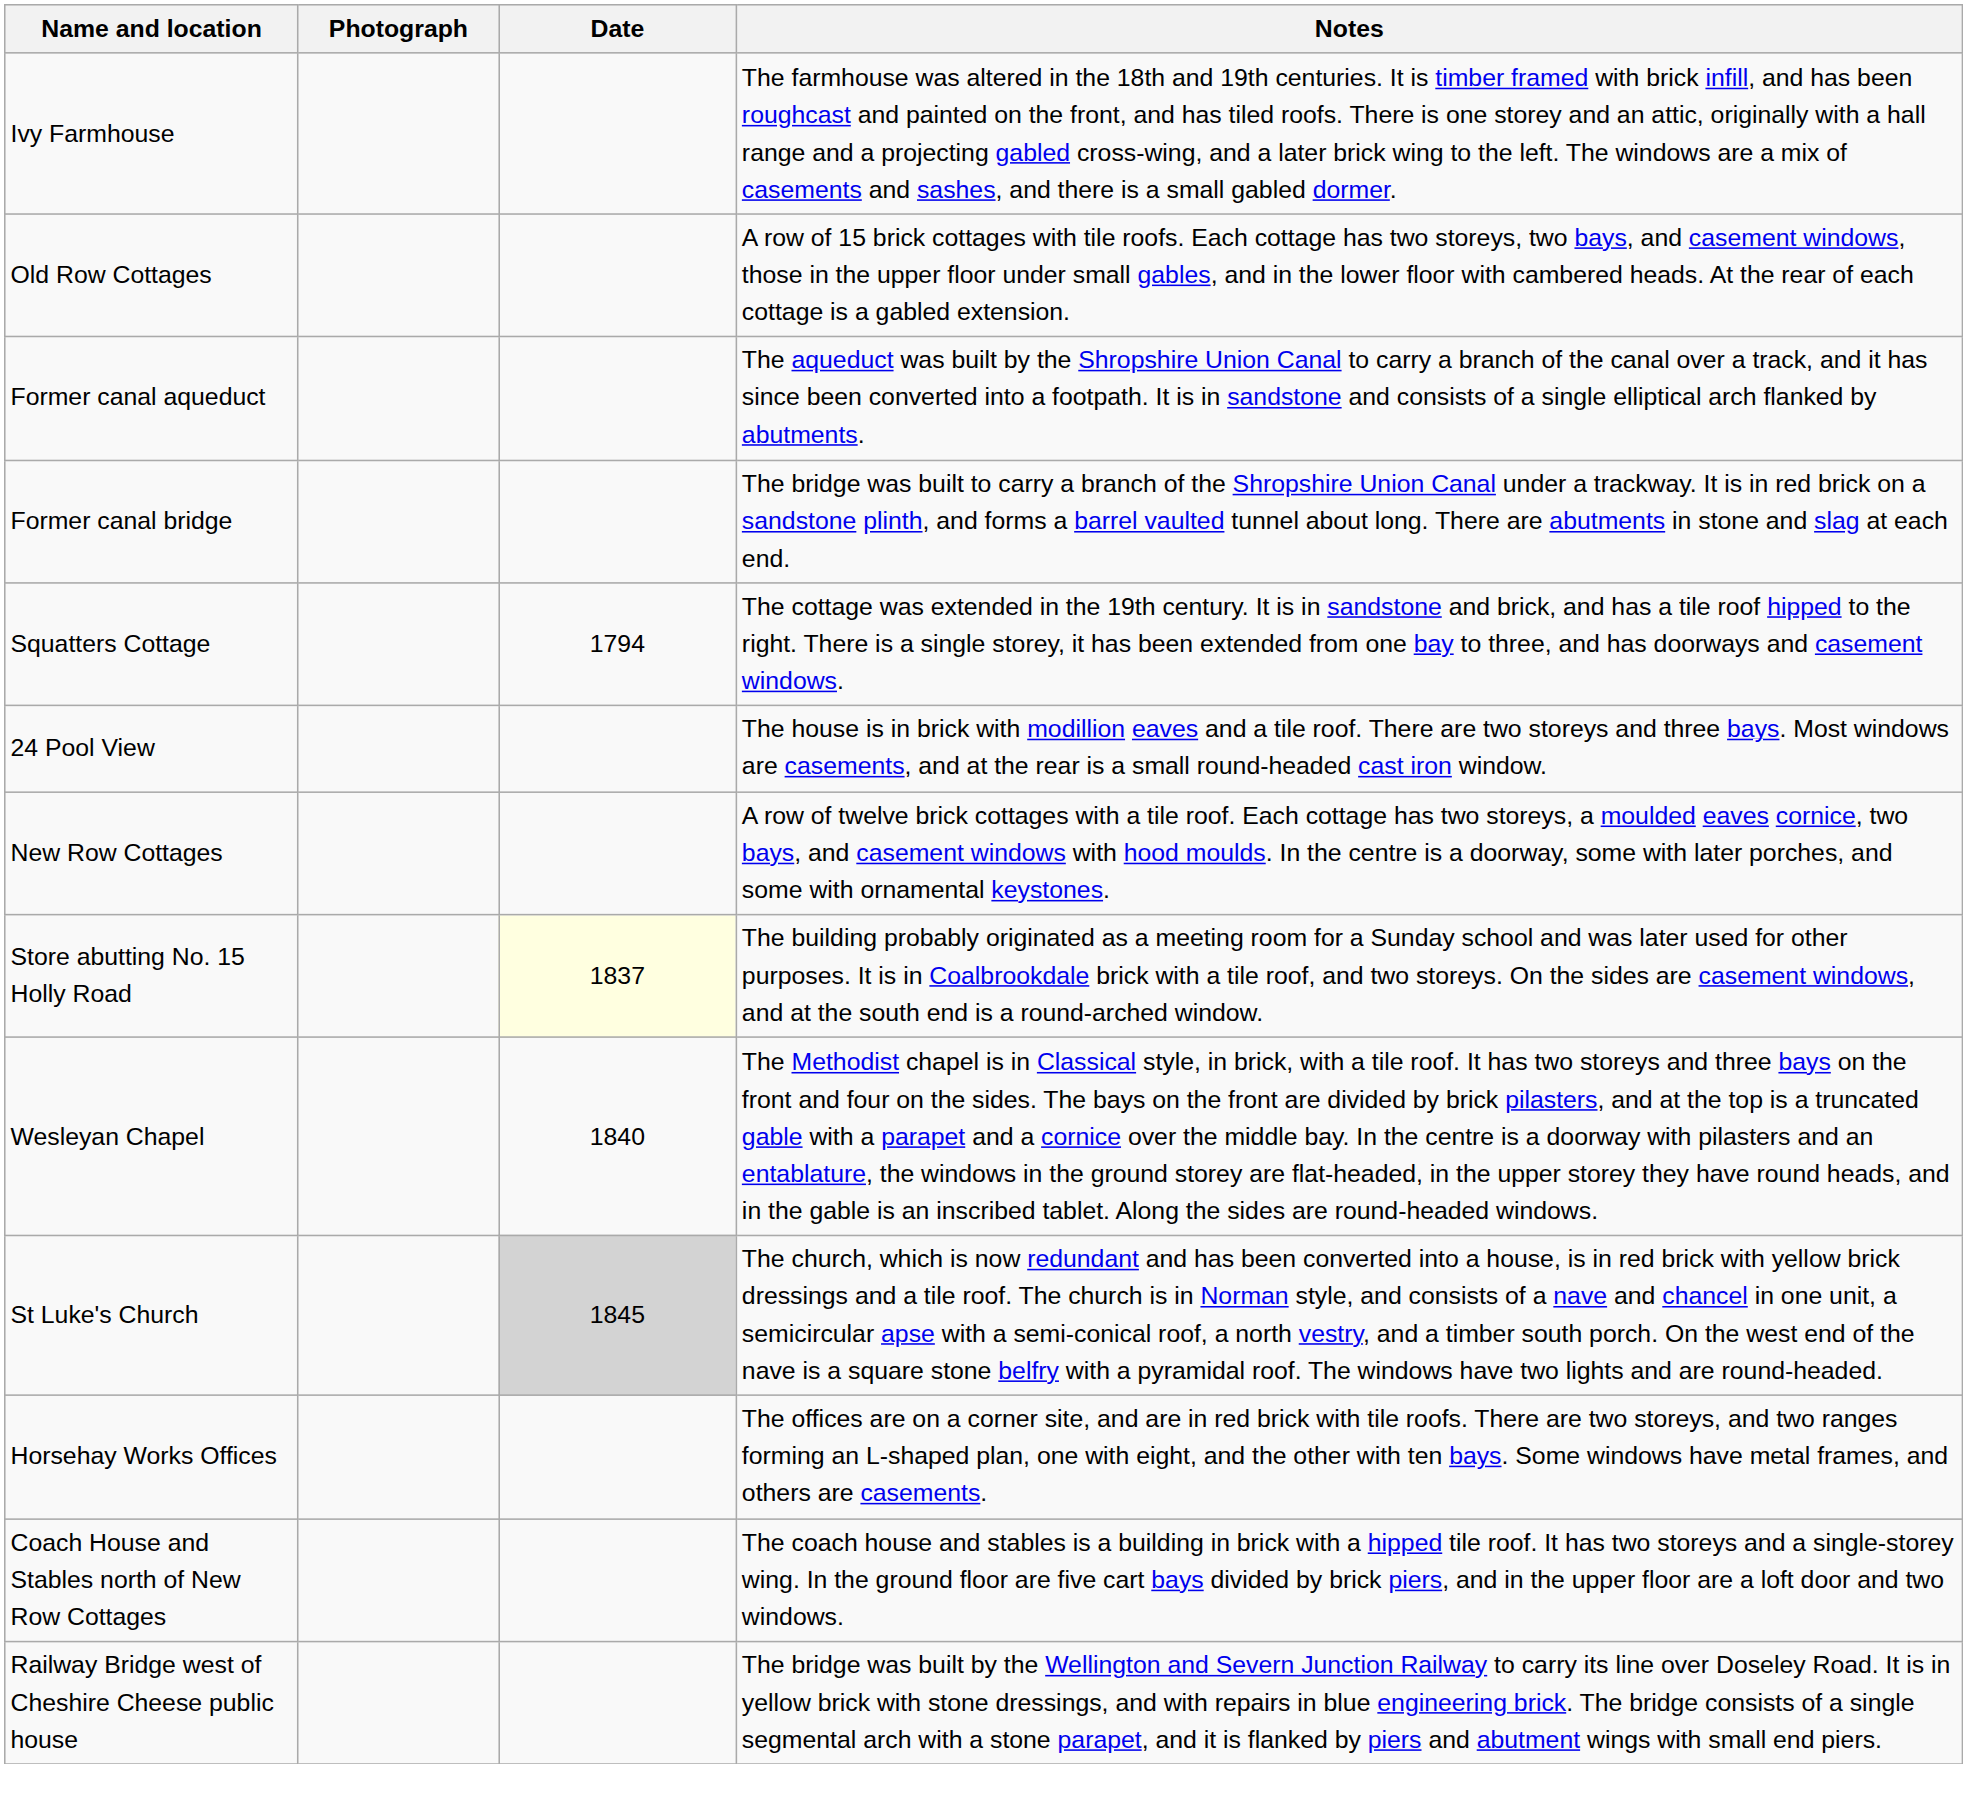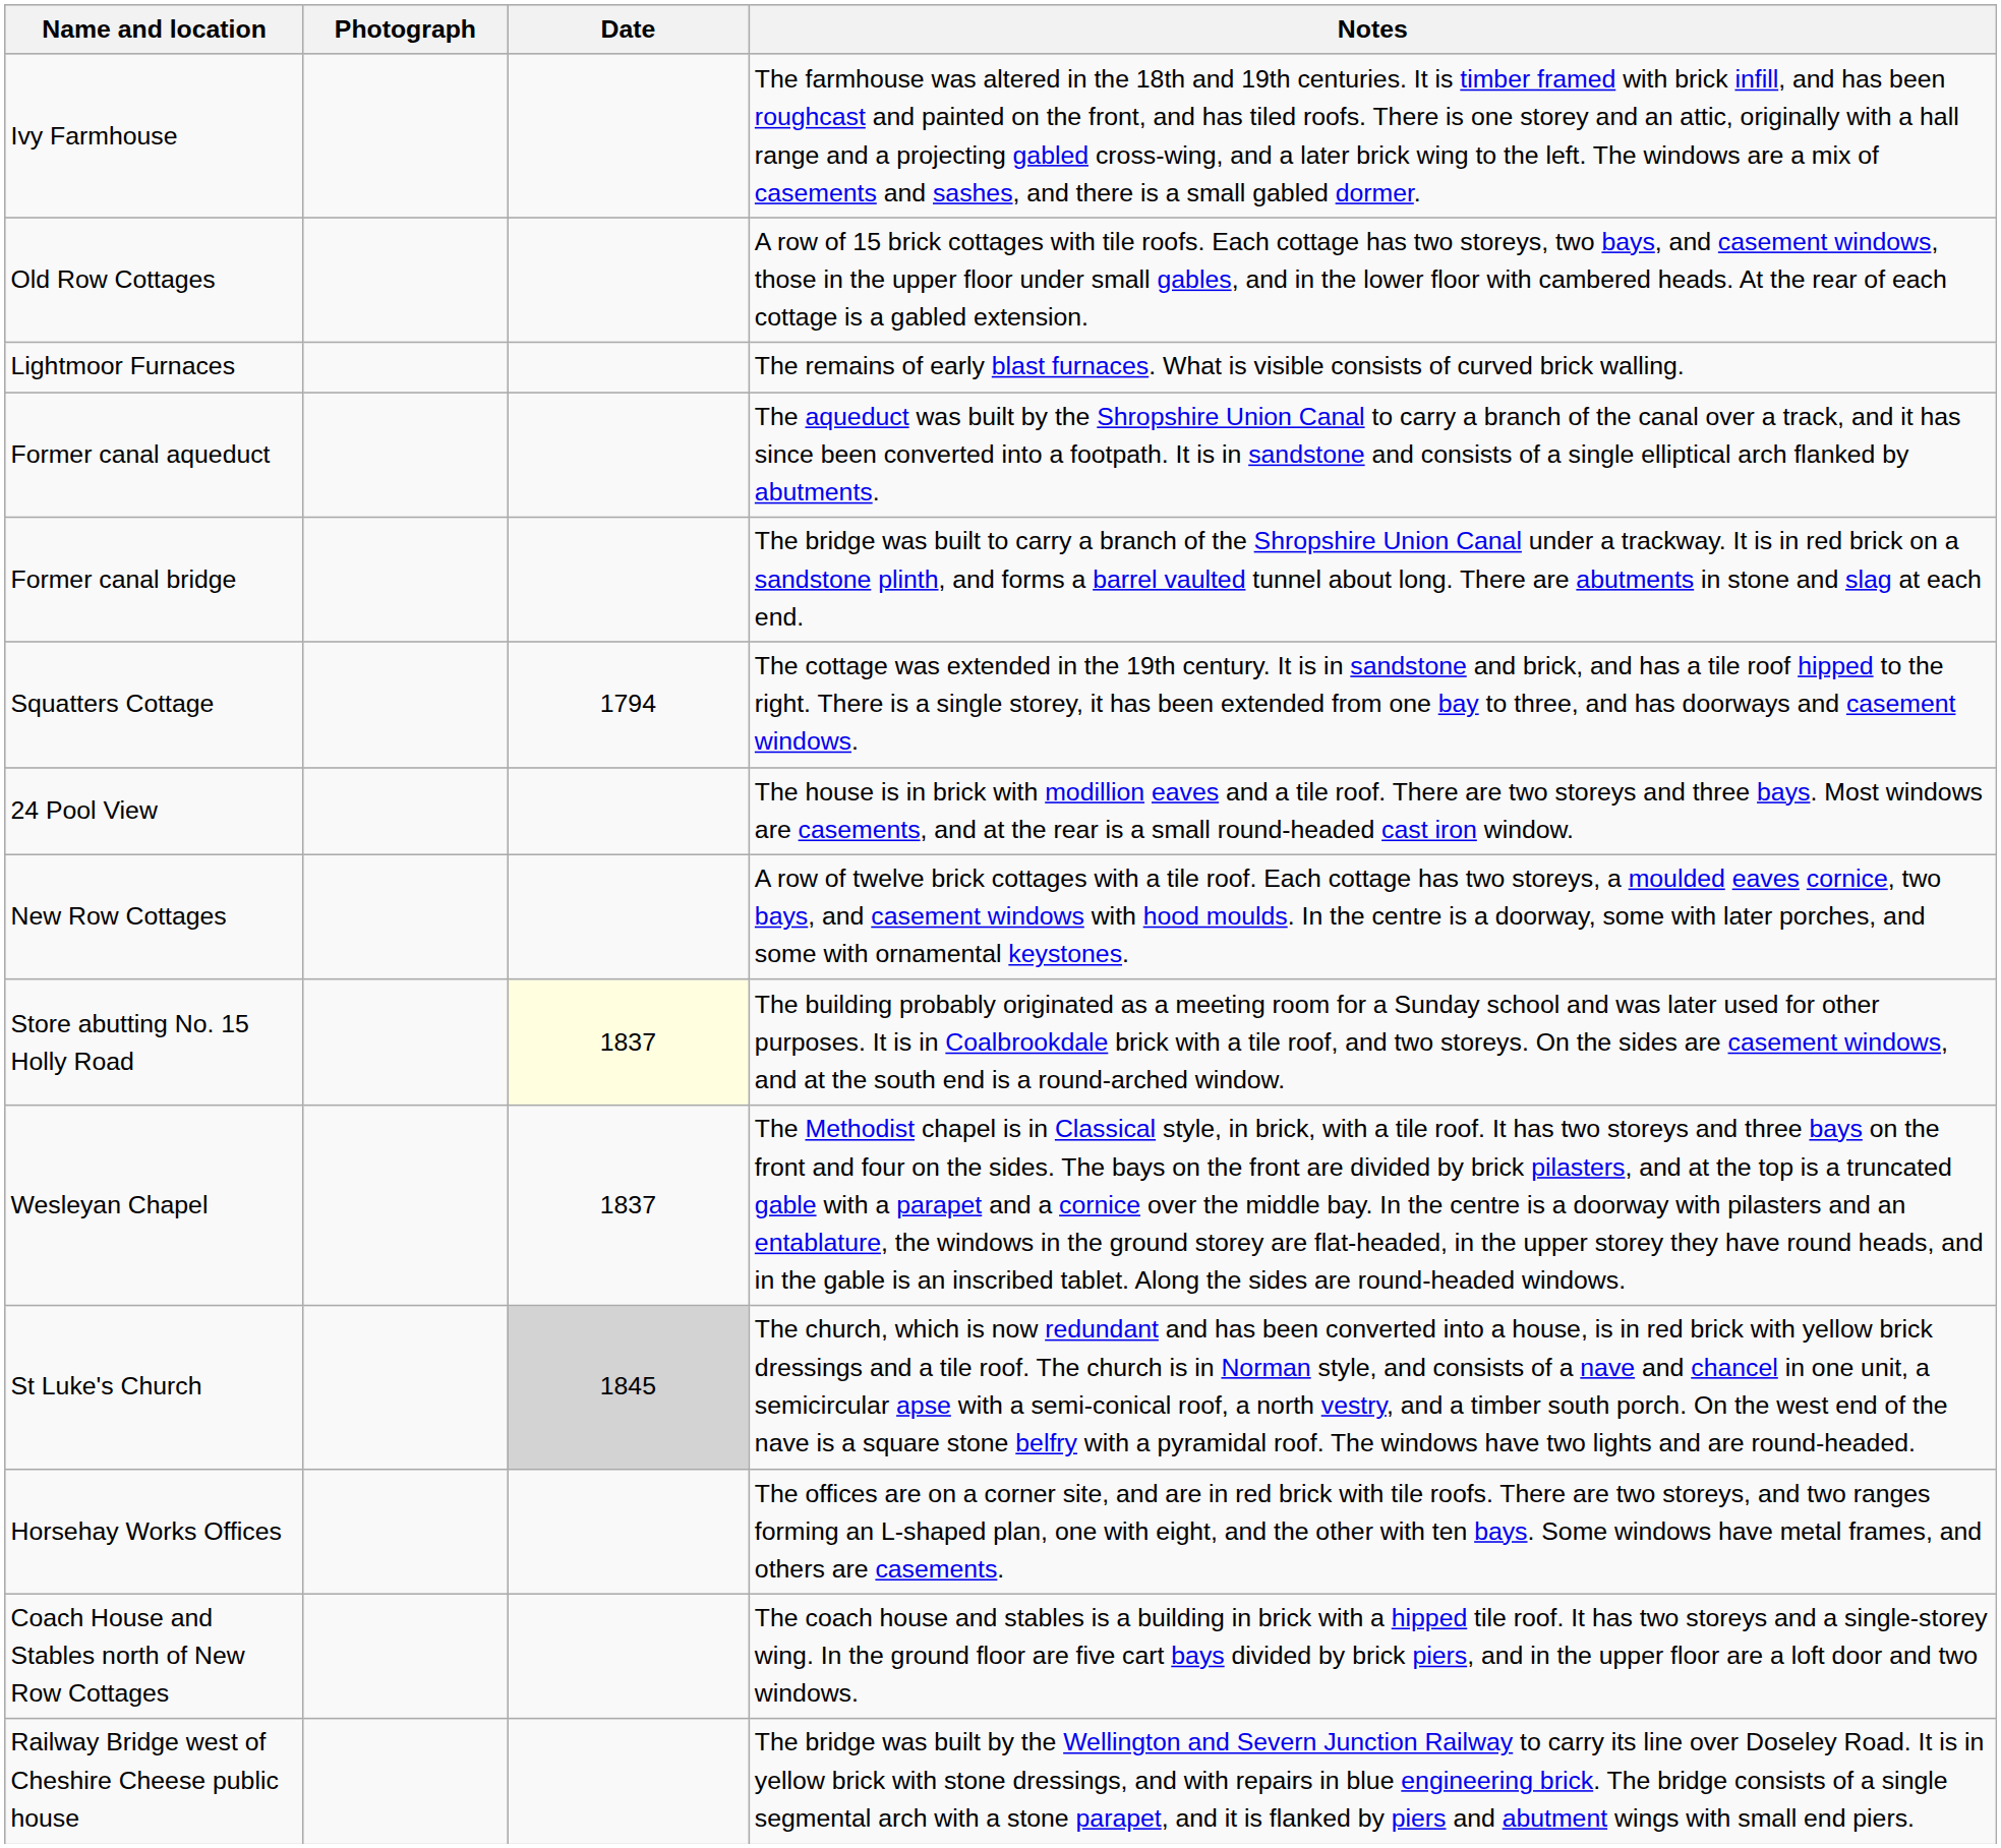+ row: Lightmoor Furnaces | The remains of early blast furnaces. What is visible consists of curved brick walling.
Wesleyan Chapel | Date: 1840 -> 1837
